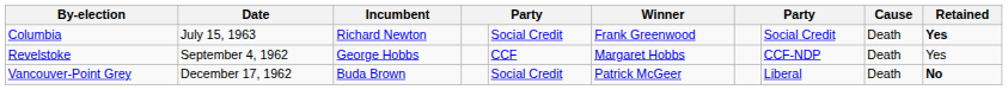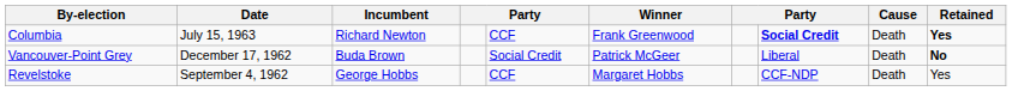Columbia | column 5: Social Credit -> CCF
Columbia | column 8: normal -> bold
rows swapped: Vancouver-Point Grey <-> Revelstoke
